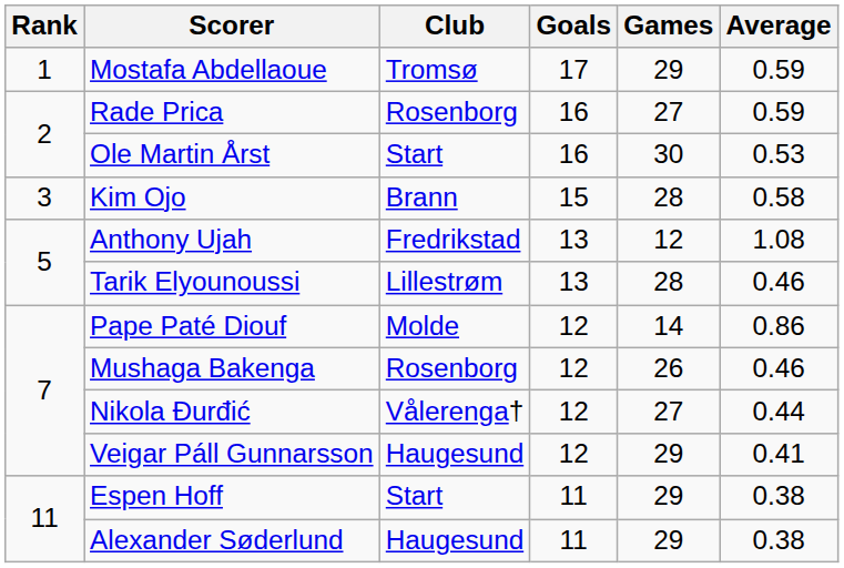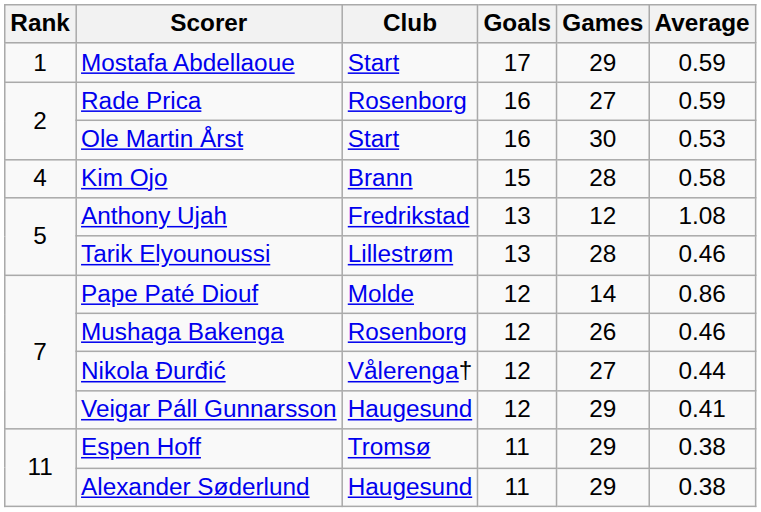Mostafa Abdellaoue | Club: Tromsø -> Start
Kim Ojo | Rank: 3 -> 4
Espen Hoff | Club: Start -> Tromsø
